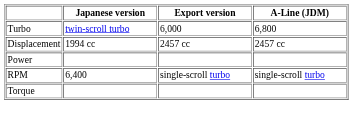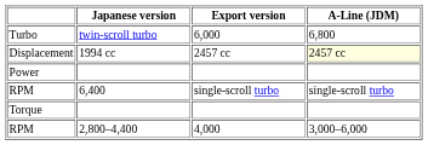Displacement | A-Line (JDM): no background -> lightyellow background
+ row: RPM | 2,800–4,400 | 4,000 | 3,000–6,000
